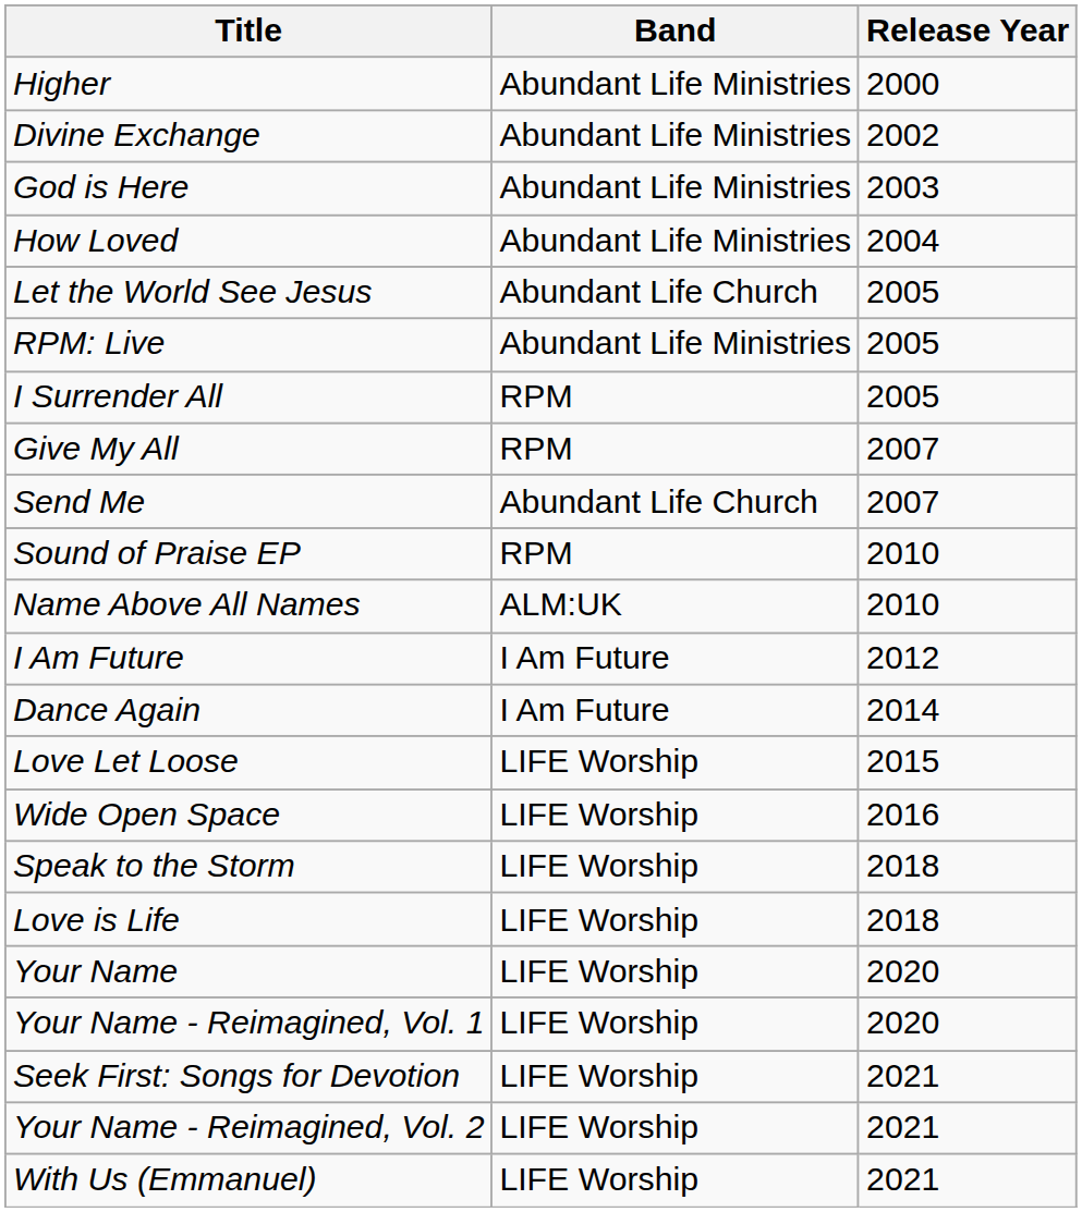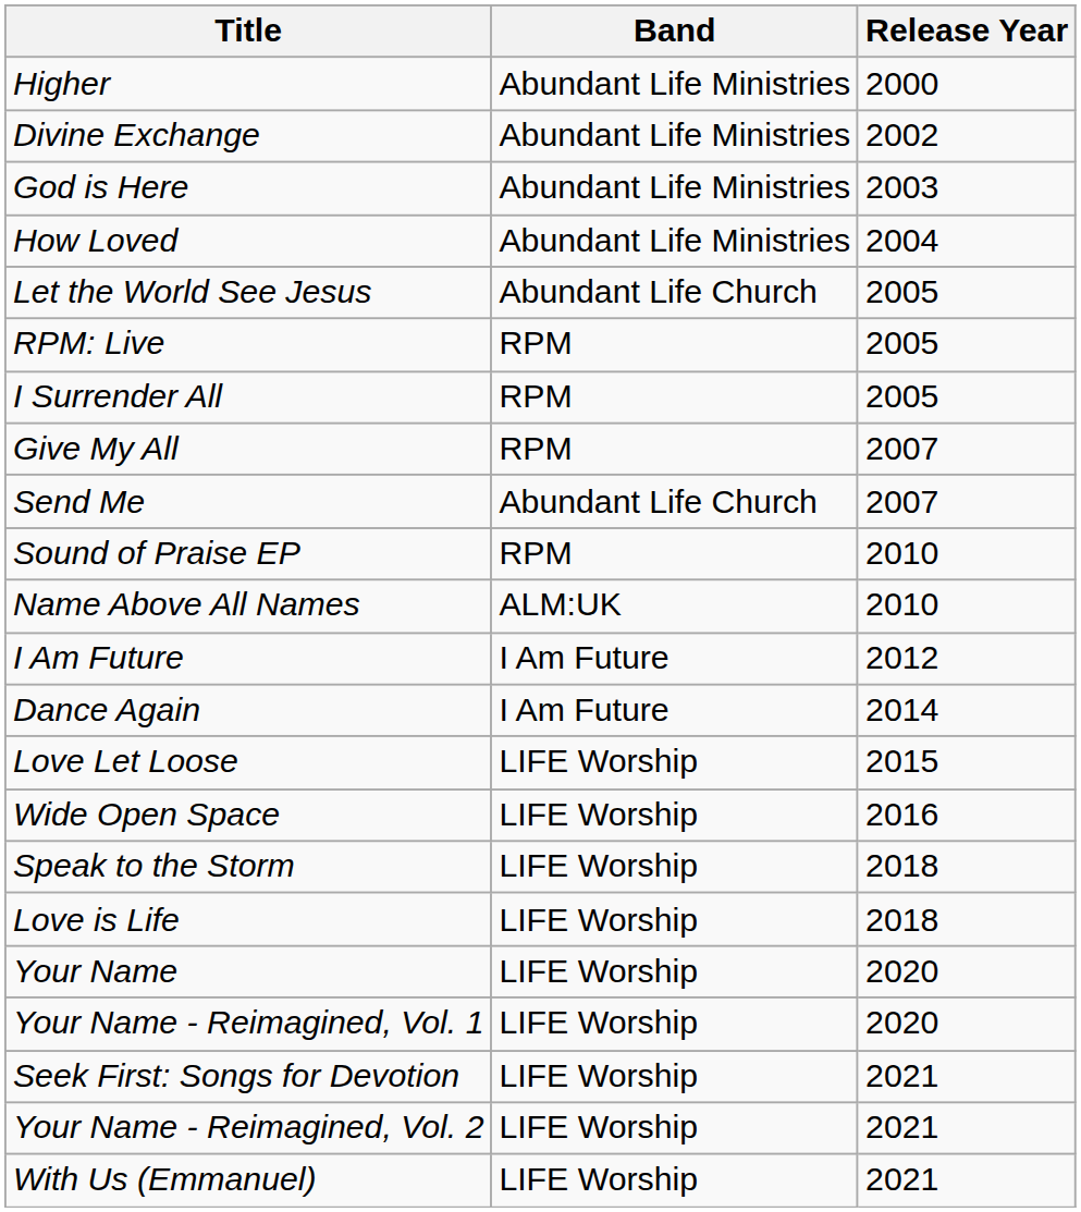RPM: Live | Band: Abundant Life Ministries -> RPM
